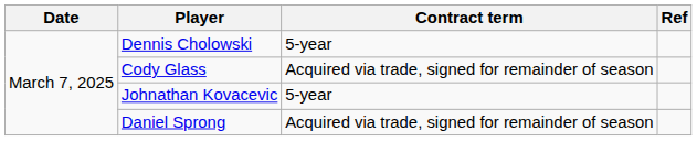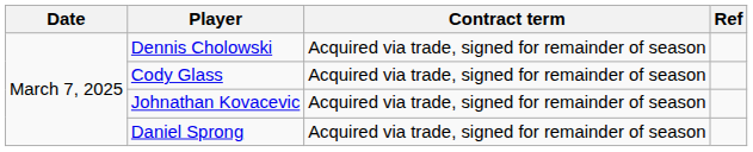Dennis Cholowski | Contract term: 5-year -> Acquired via trade, signed for remainder of season
Johnathan Kovacevic | Contract term: 5-year -> Acquired via trade, signed for remainder of season
